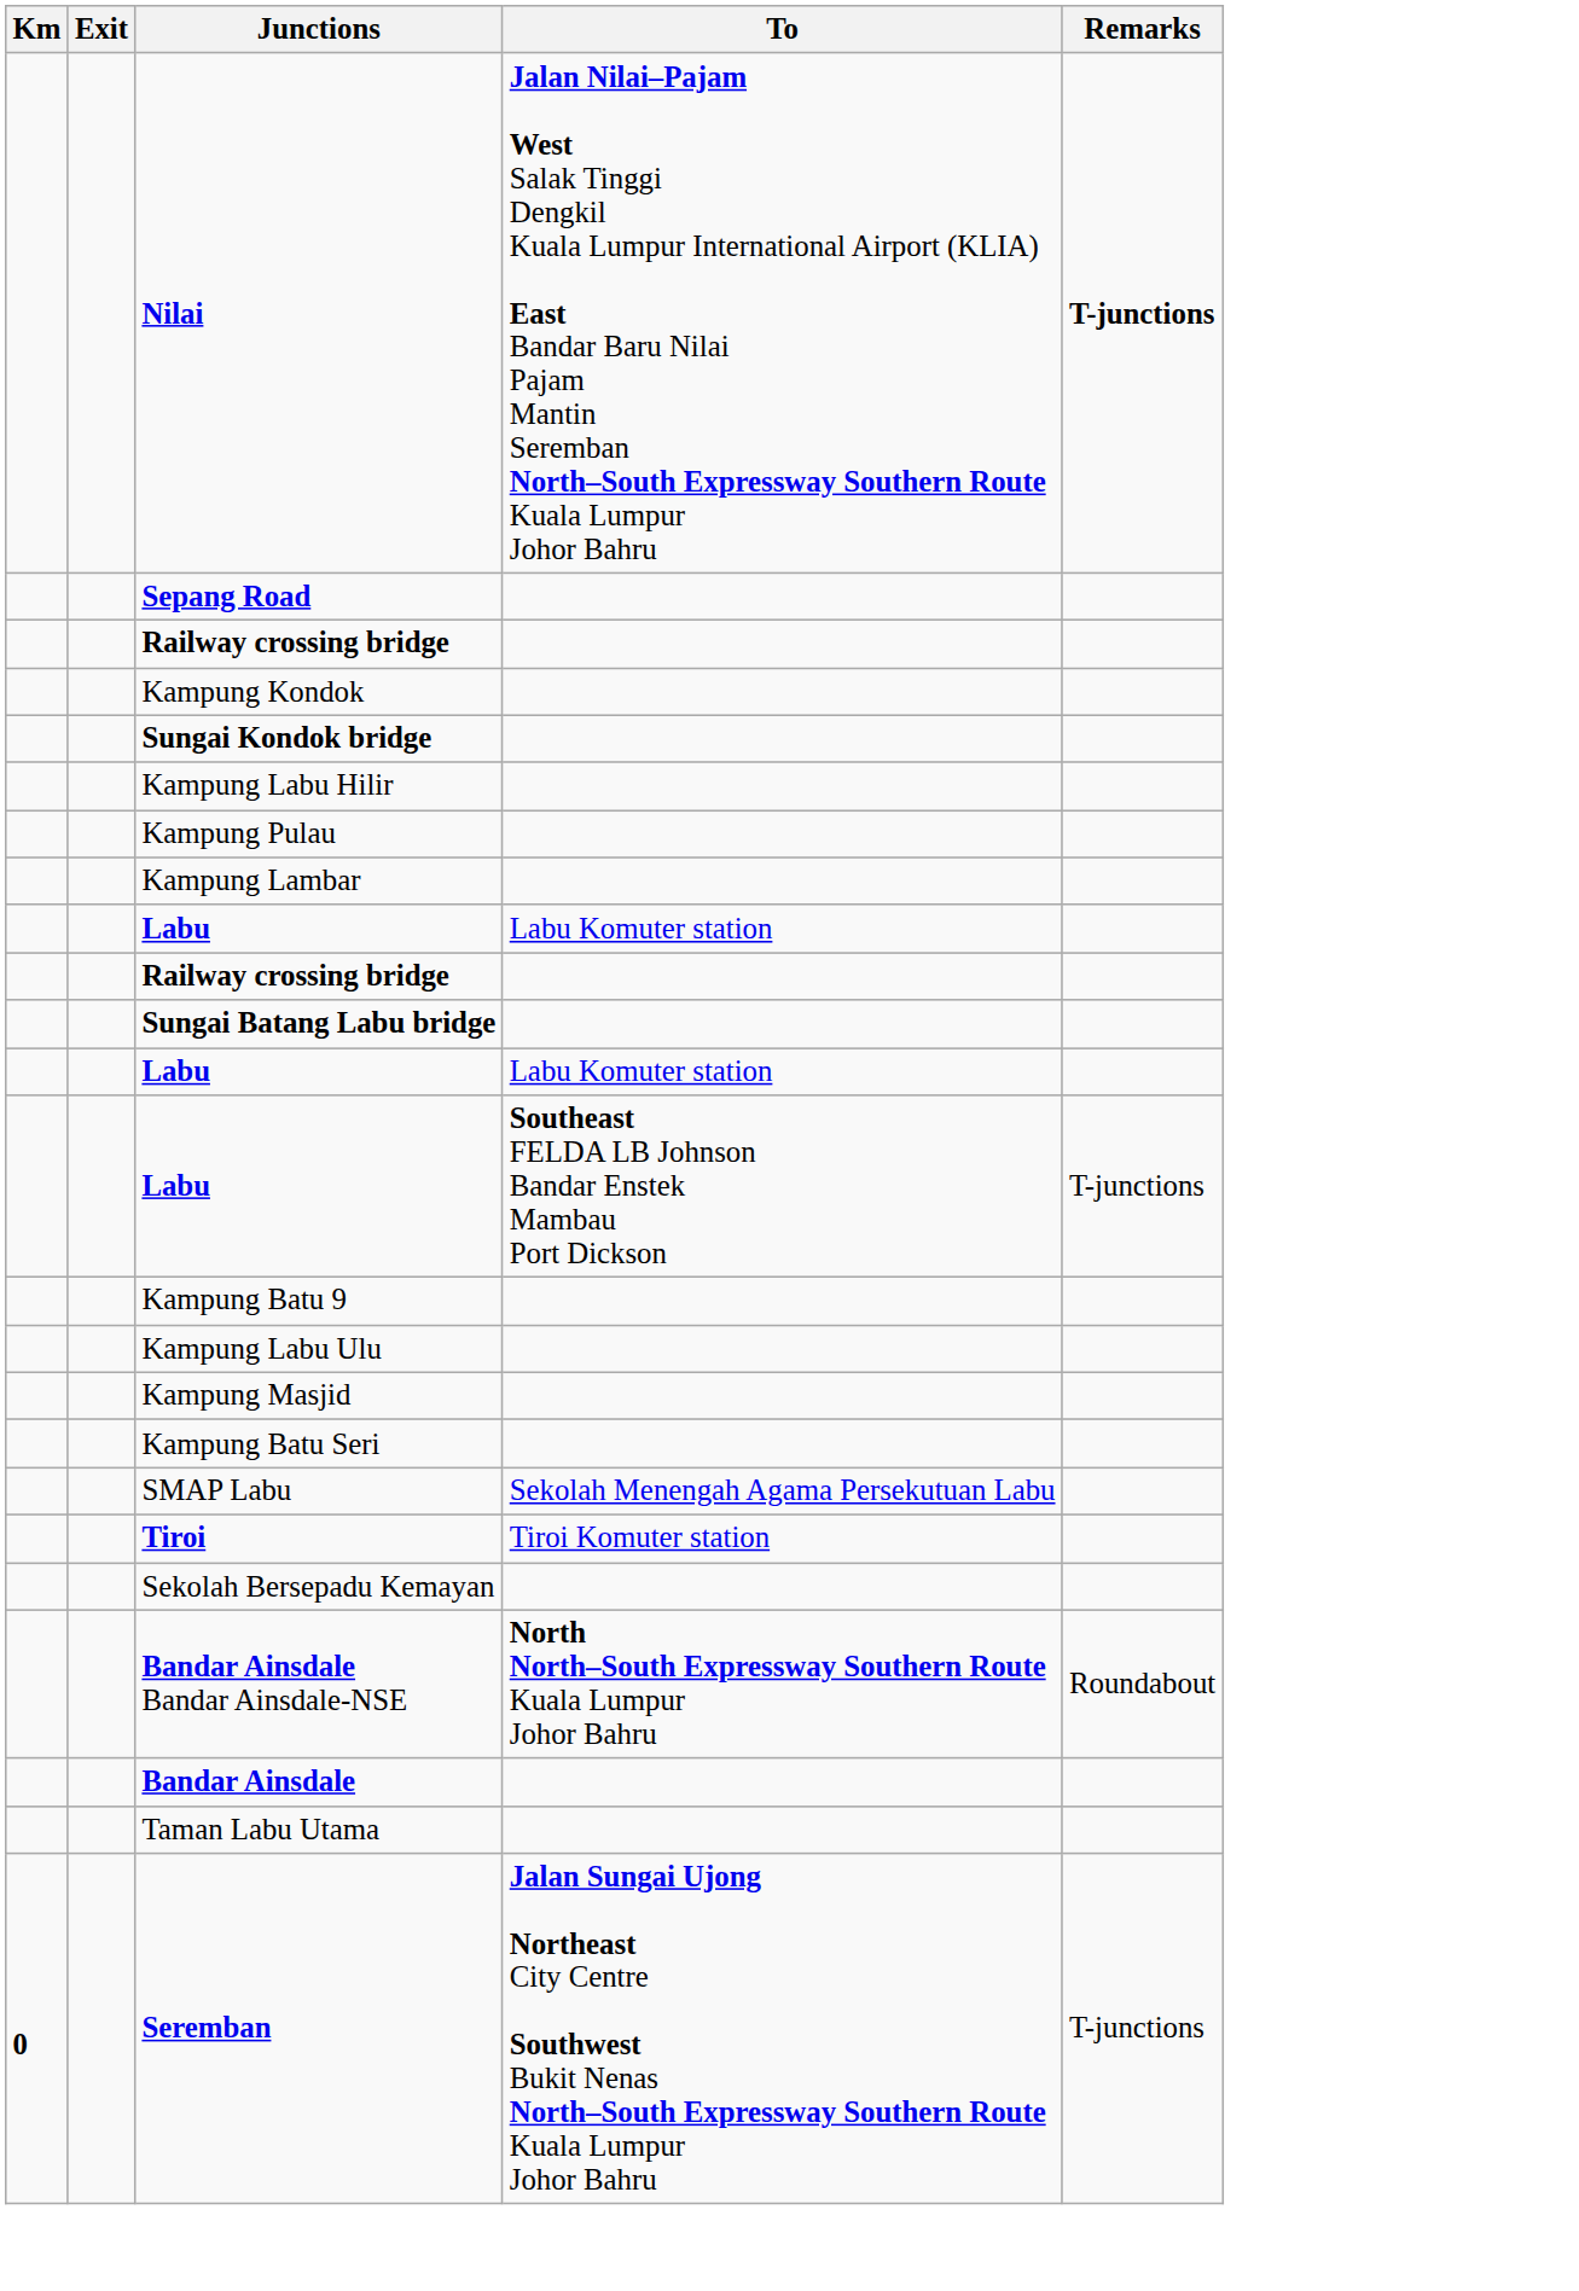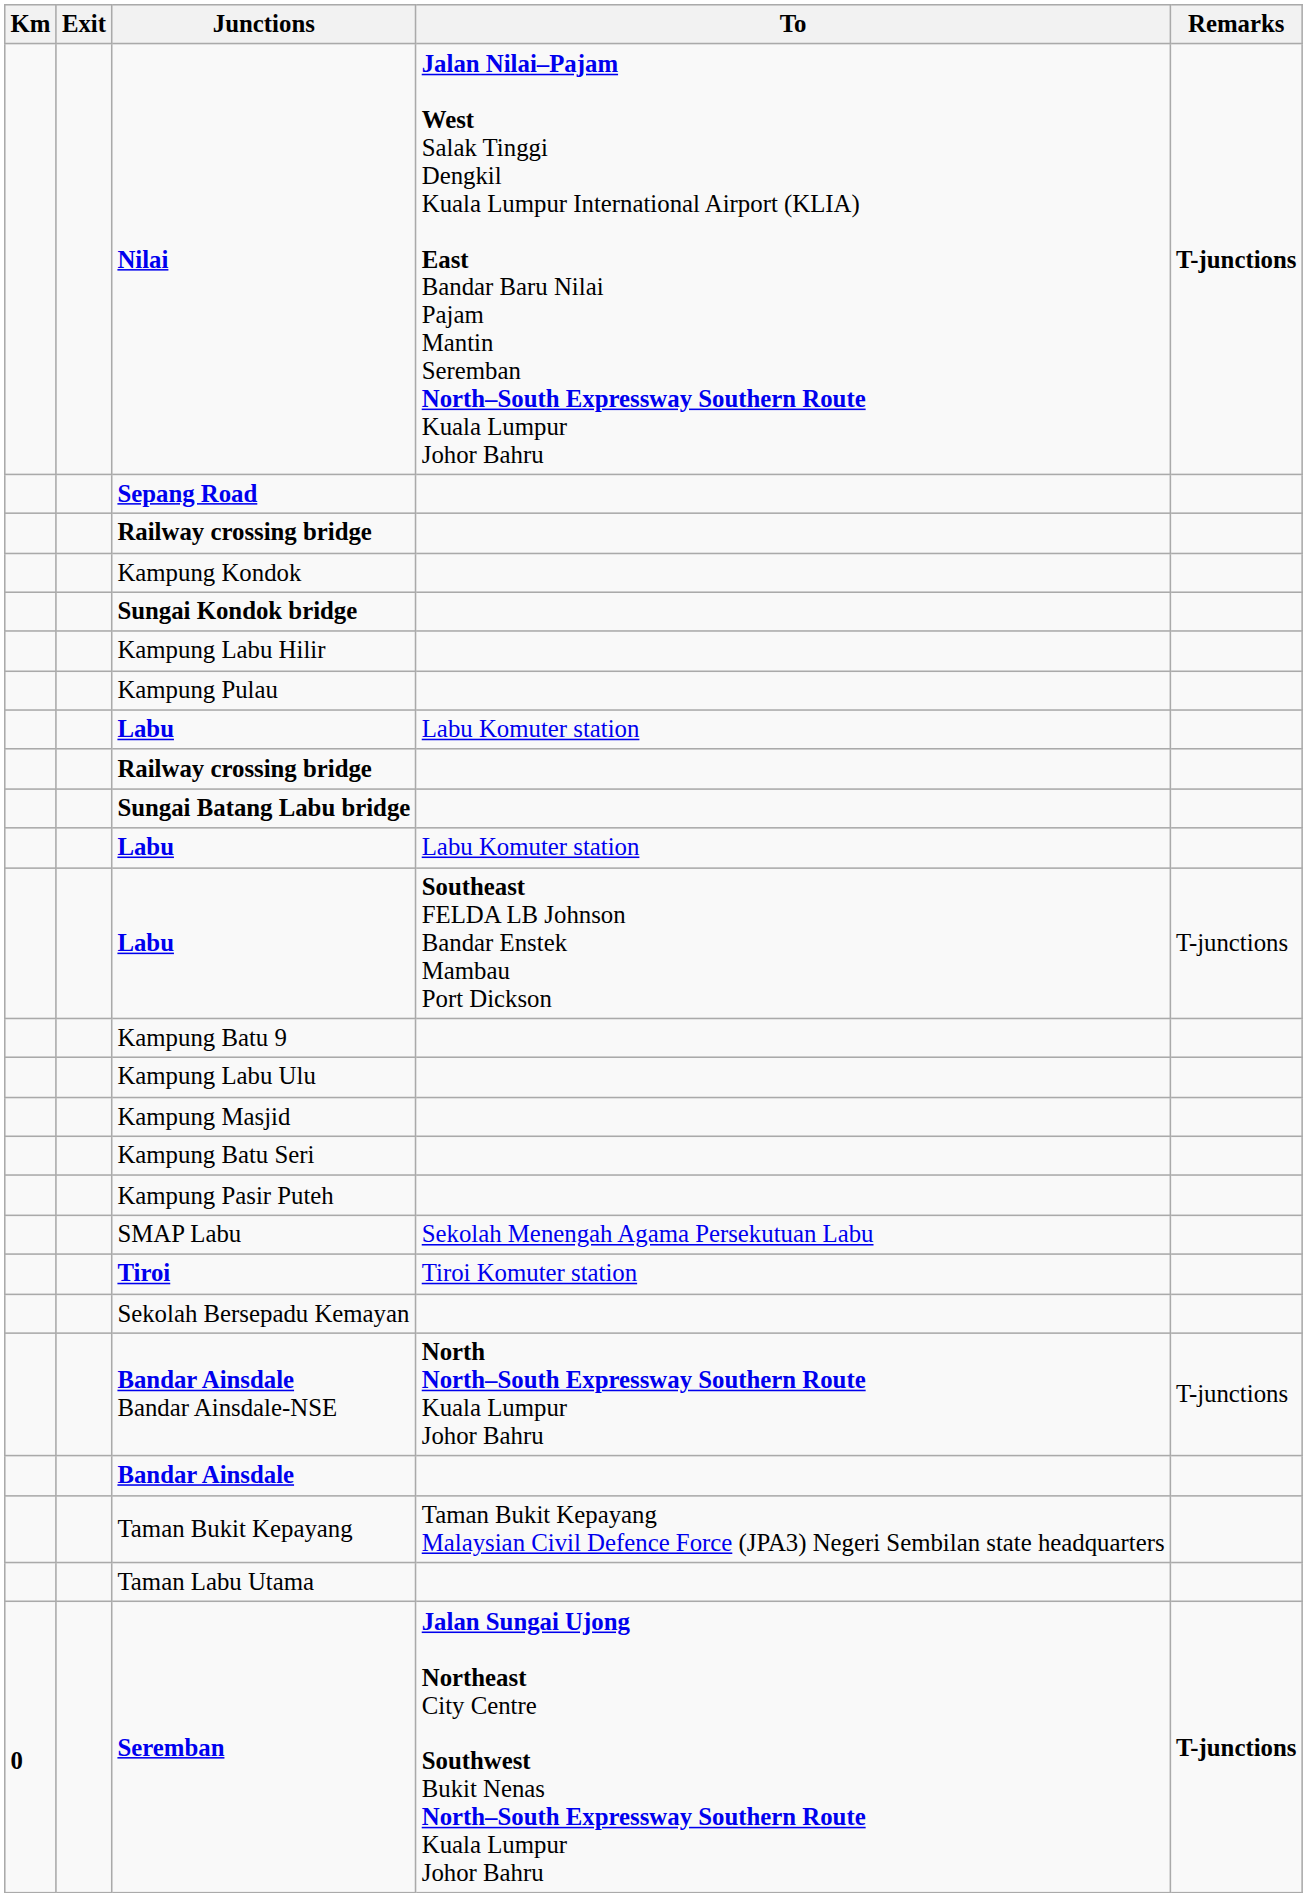- row: Kampung Lambar
+ row: Kampung Pasir Puteh
Bandar Ainsdale Bandar Ainsdale-NSE | Remarks: Roundabout -> T-junctions
+ row: Taman Bukit Kepayang | Taman Bukit Kepayang Malaysian Civil Defence Force (JPA3) Negeri Sembilan state headquarters
Seremban | Remarks: normal -> bold
